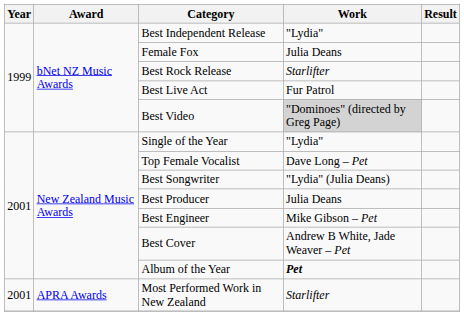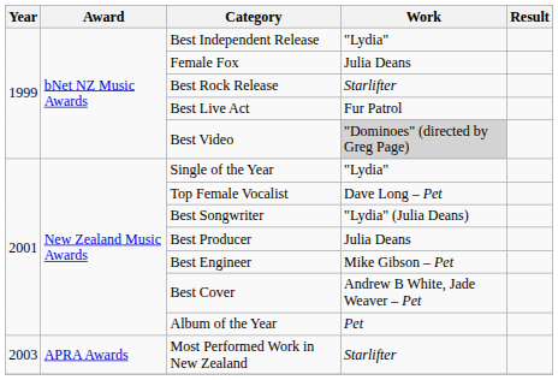Album of the Year | Work: bold -> normal
Most Performed Work in New Zealand | Year: 2001 -> 2003
